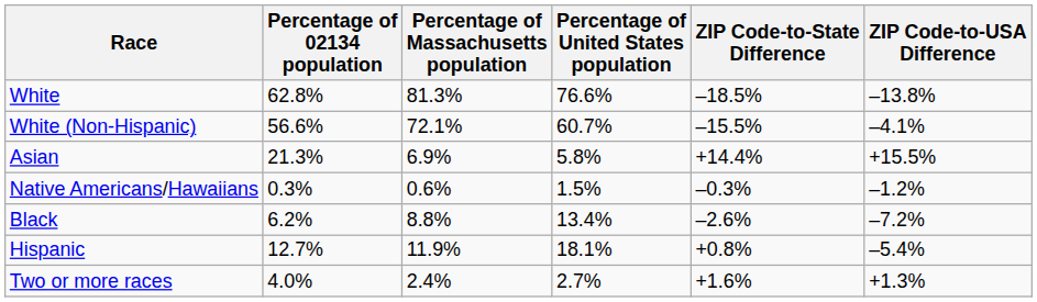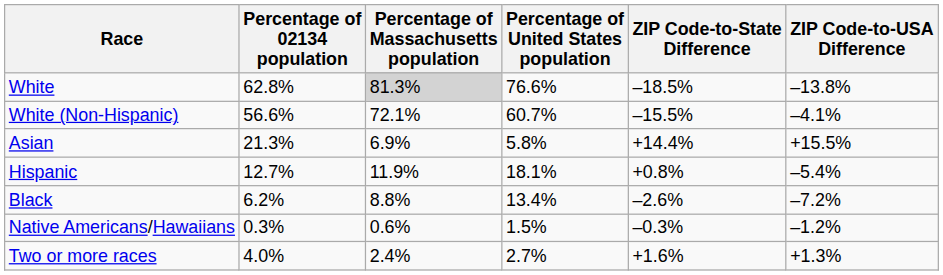White | Percentage of Massachusetts population: no background -> lightgrey background
rows swapped: Hispanic <-> Native Americans/Hawaiians
